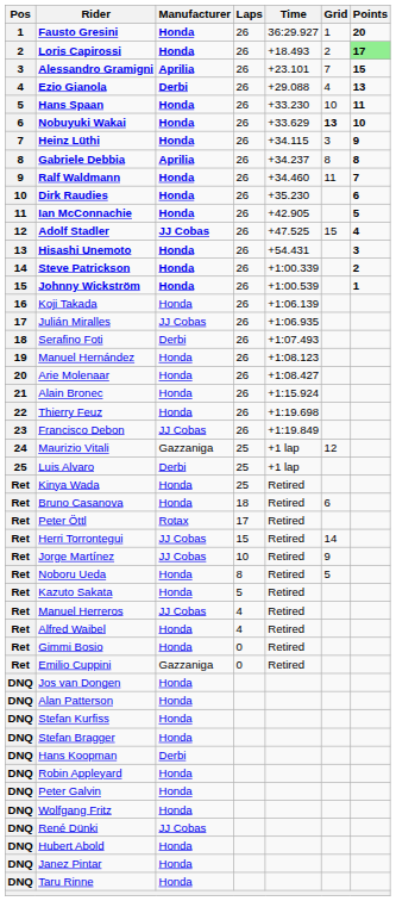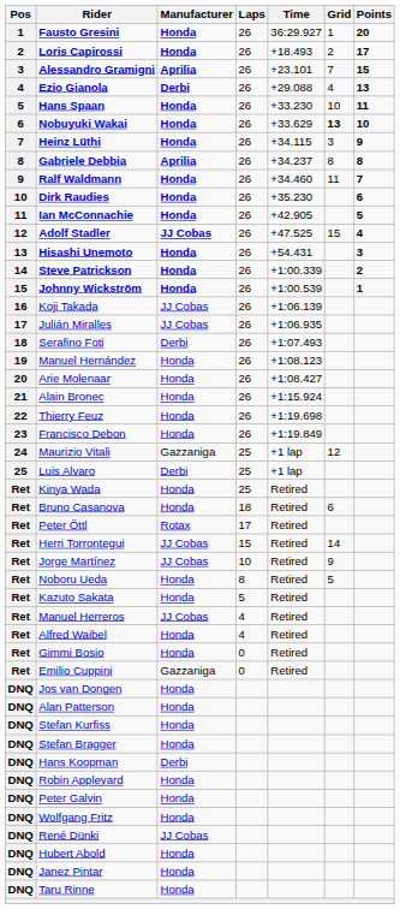Loris Capirossi | Points: lightgreen background -> no background
Koji Takada | Manufacturer: Honda -> JJ Cobas
Francisco Debon | Manufacturer: JJ Cobas -> Honda
